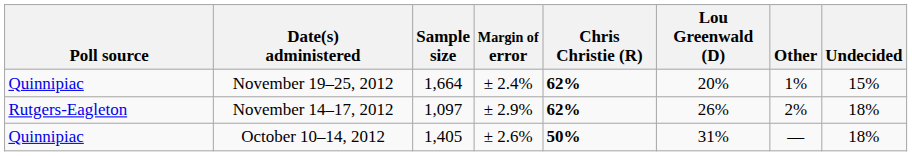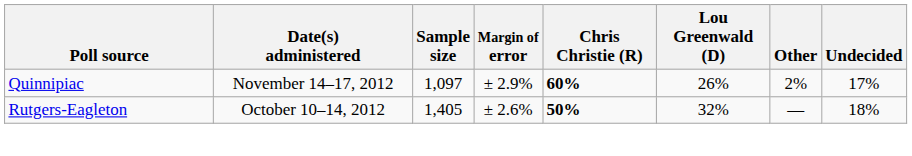- row: Quinnipiac | November 19–25, 2012 | 1,664 | ± 2.4% | 62% | 20% | 1% | 15%
November 14–17, 2012 | Poll source: Rutgers-Eagleton -> Quinnipiac
November 14–17, 2012 | Chris Christie (R): 62% -> 60%
November 14–17, 2012 | Undecided: 18% -> 17%
October 10–14, 2012 | Poll source: Quinnipiac -> Rutgers-Eagleton
October 10–14, 2012 | Lou Greenwald (D): 31% -> 32%
